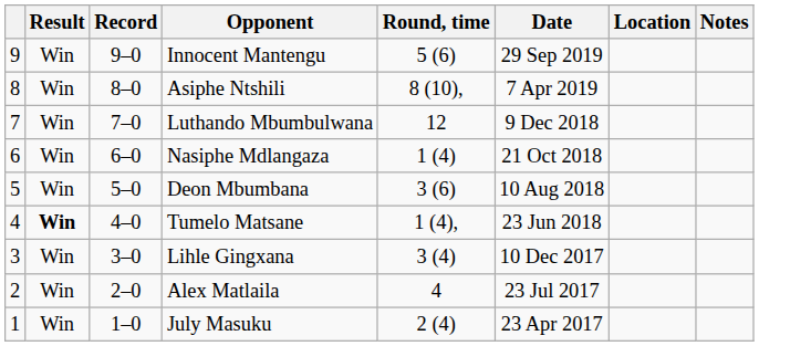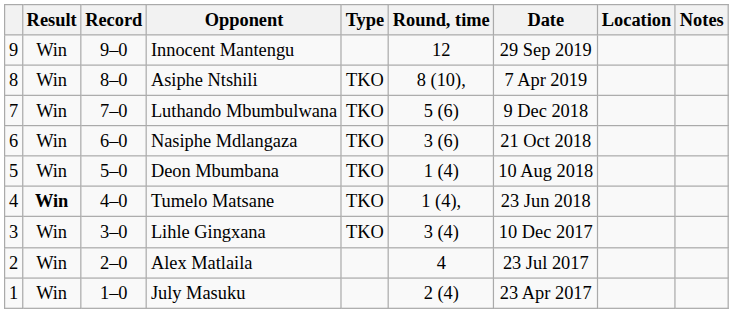+ column: Type | TKO | TKO | TKO | TKO | TKO | TKO
Innocent Mantengu | Round, time: 5 (6) -> 12
Luthando Mbumbulwana | Round, time: 12 -> 5 (6)
Nasiphe Mdlangaza | Round, time: 1 (4) -> 3 (6)
Deon Mbumbana | Round, time: 3 (6) -> 1 (4)
